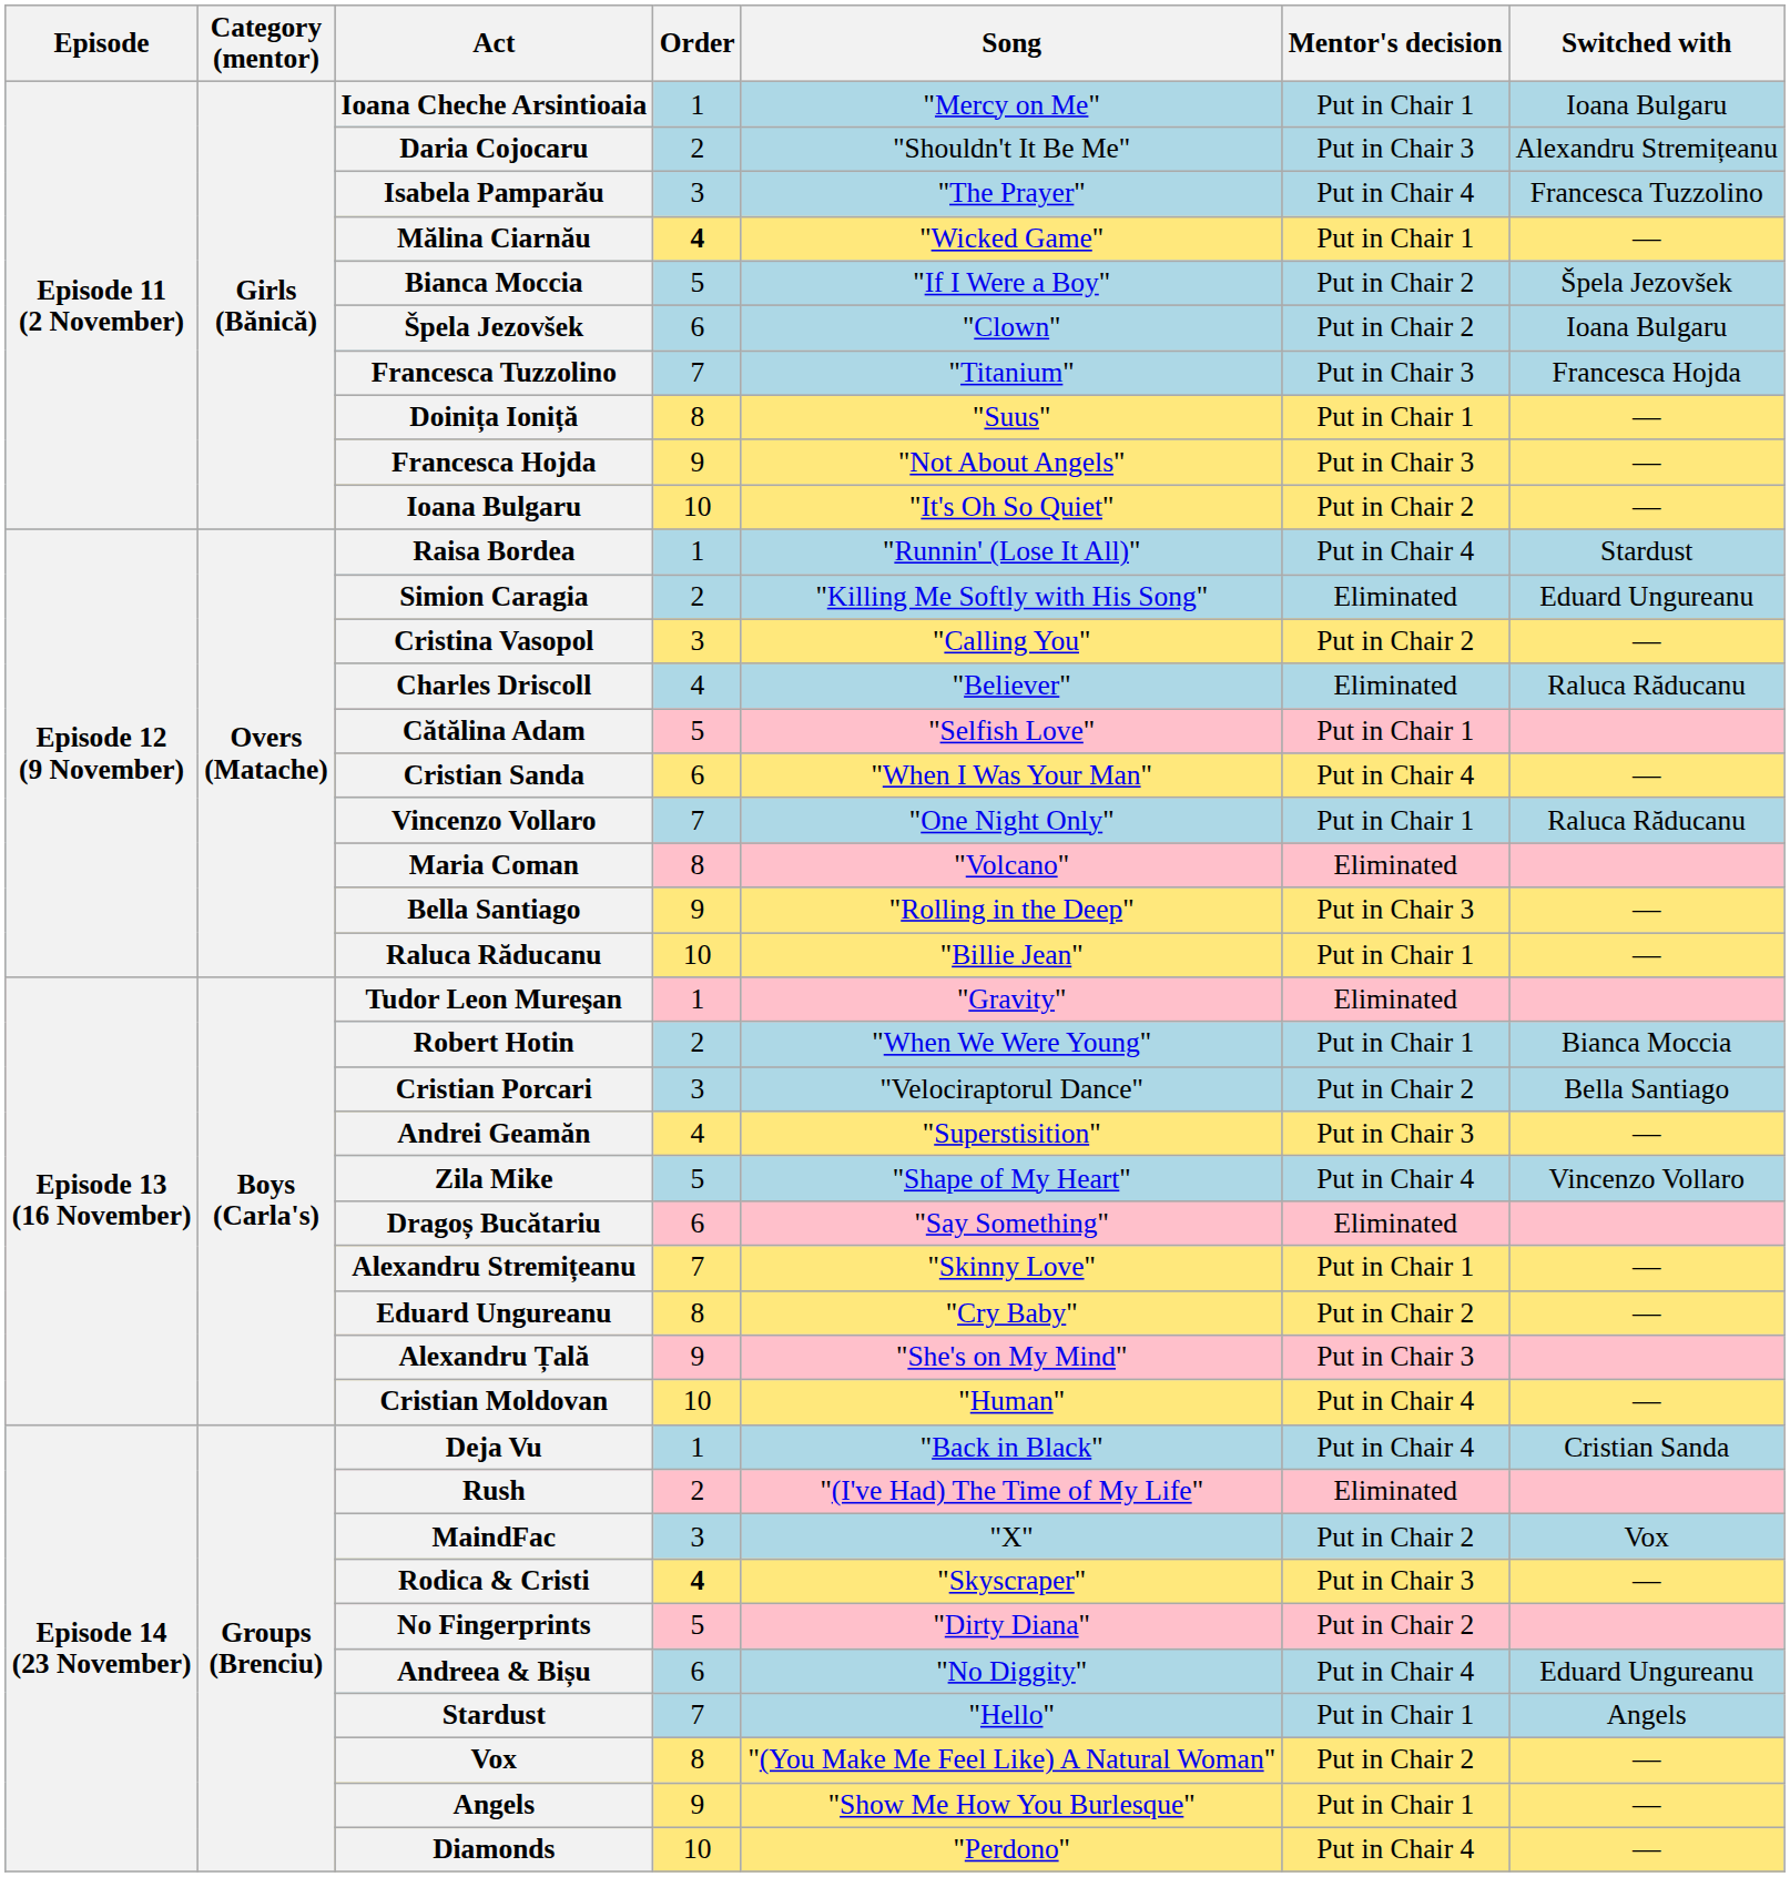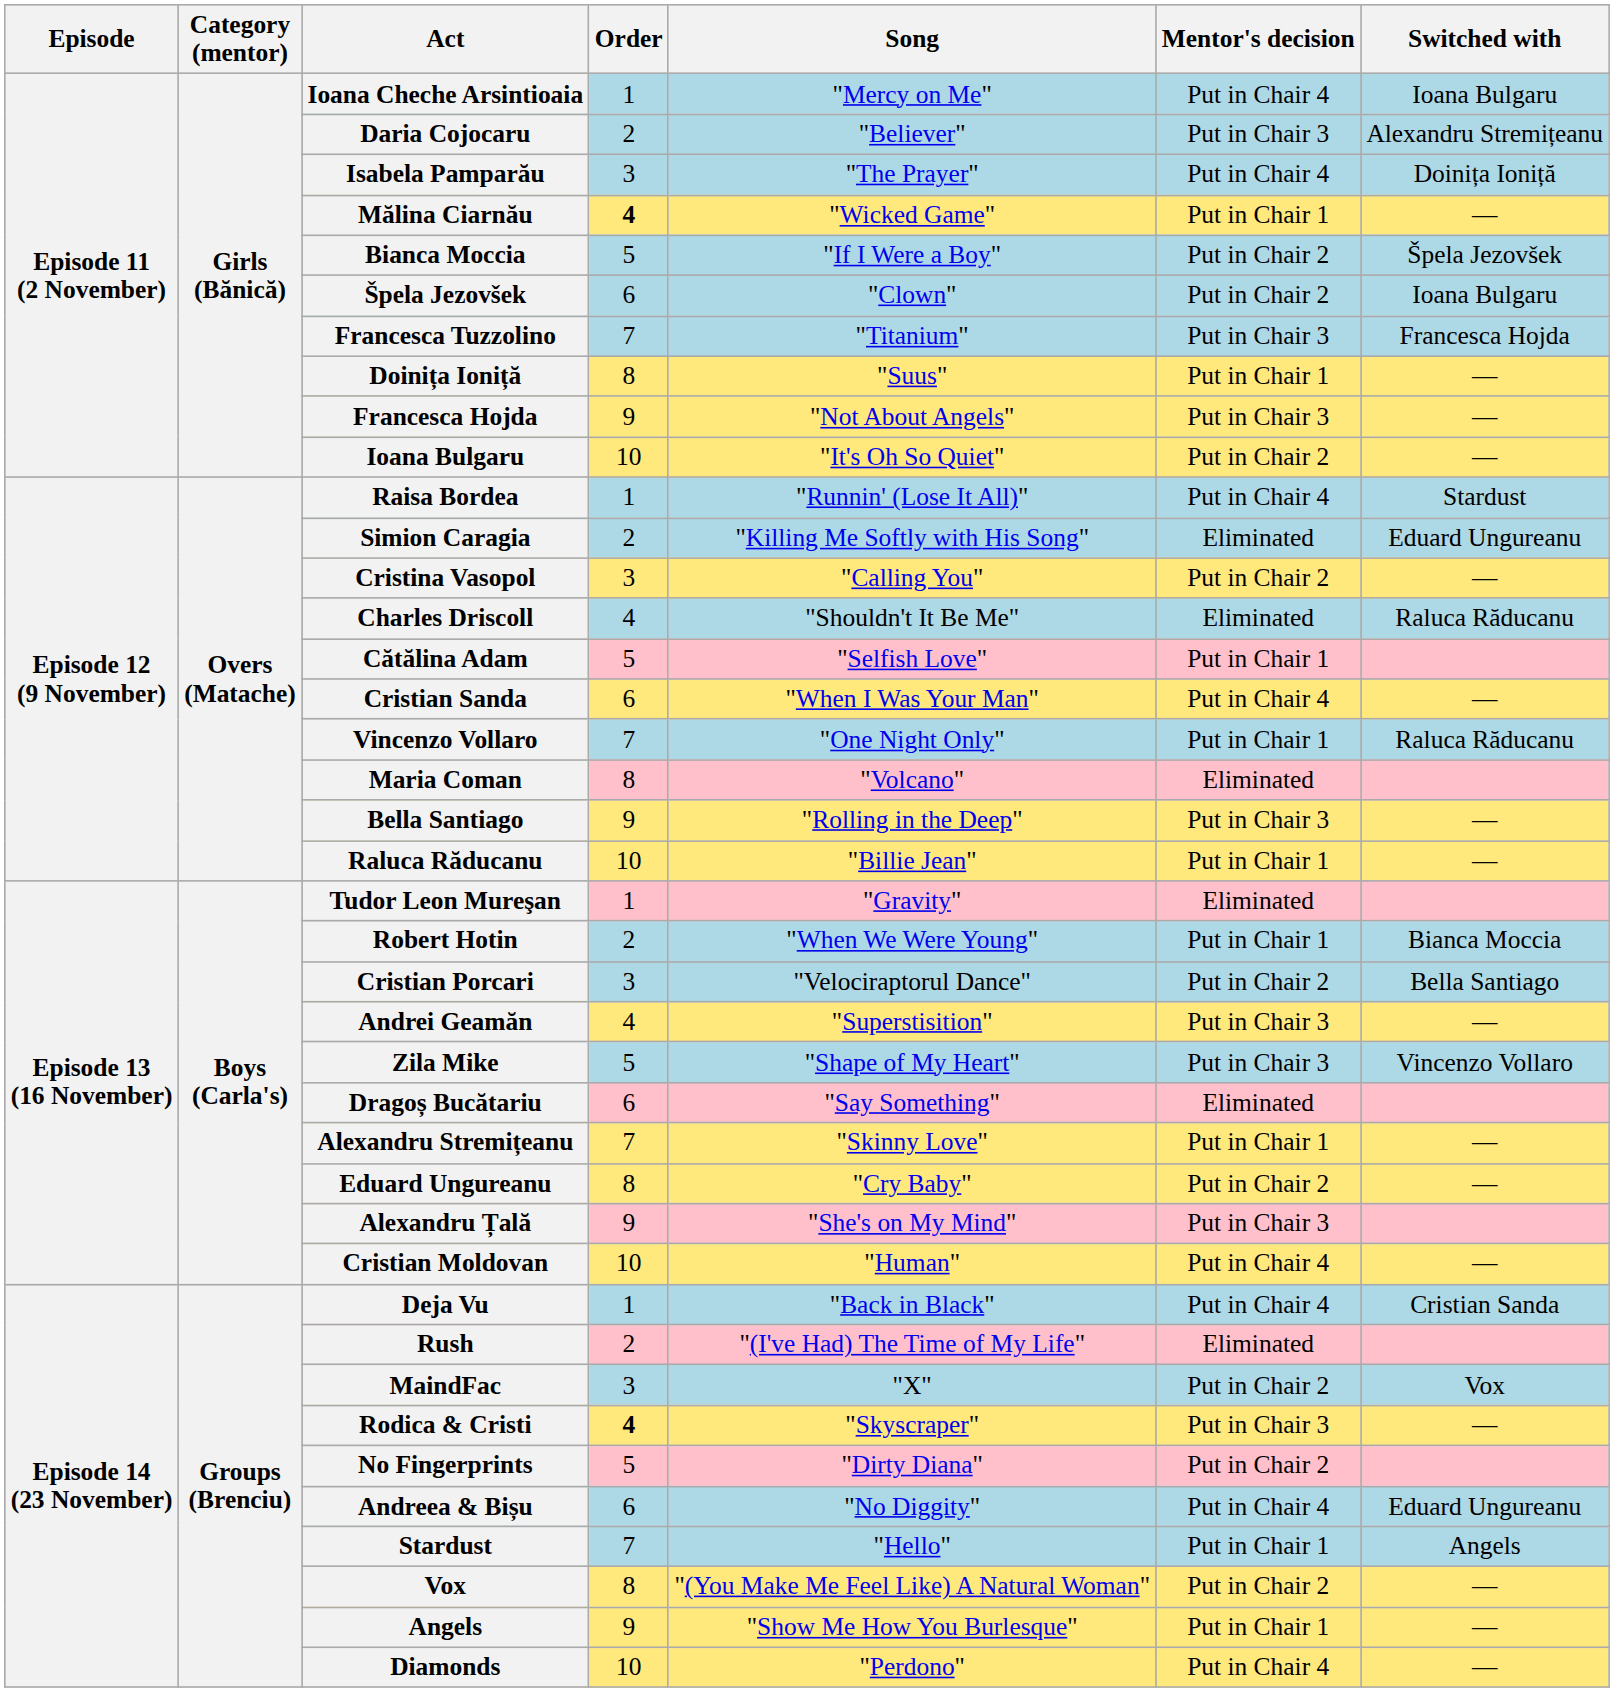Ioana Cheche Arsintioaia | Mentor's decision: Put in Chair 1 -> Put in Chair 4
Daria Cojocaru | Song: "Shouldn't It Be Me" -> "Believer"
Isabela Pamparău | Switched with: Francesca Tuzzolino -> Doinița Ioniță
Charles Driscoll | Song: "Believer" -> "Shouldn't It Be Me"
Zila Mike | Mentor's decision: Put in Chair 4 -> Put in Chair 3
